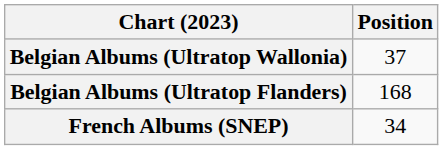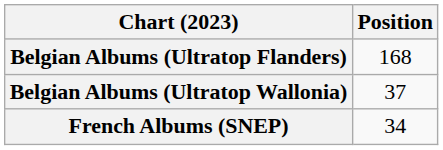rows swapped: Belgian Albums (Ultratop Flanders) <-> Belgian Albums (Ultratop Wallonia)
